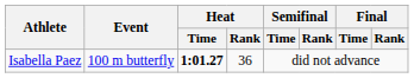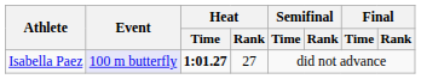Isabella Paez | Event: no background -> lavender background
Isabella Paez | Heat / Rank: 36 -> 27
